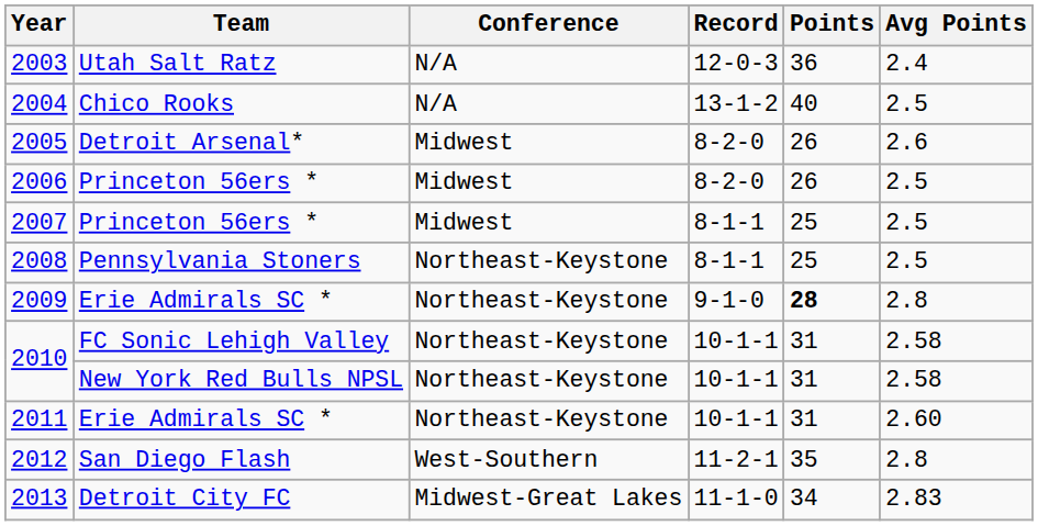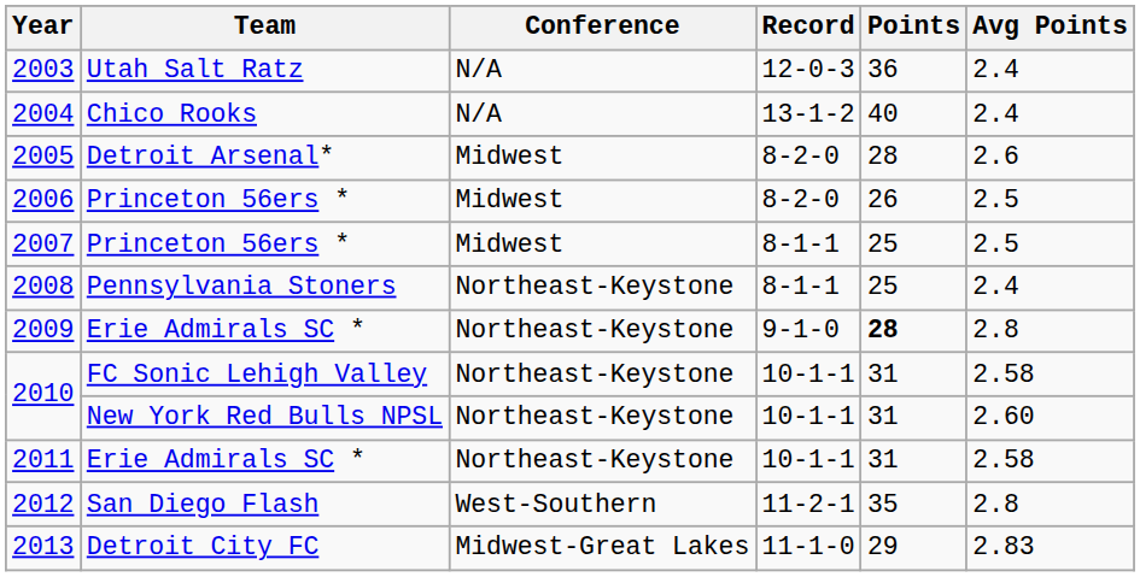2004 | Avg Points: 2.5 -> 2.4
2005 | Points: 26 -> 28
2008 | Avg Points: 2.5 -> 2.4
2010 / New York Red Bulls NPSL | Avg Points: 2.58 -> 2.60
2011 | Avg Points: 2.60 -> 2.58
2013 | Points: 34 -> 29
